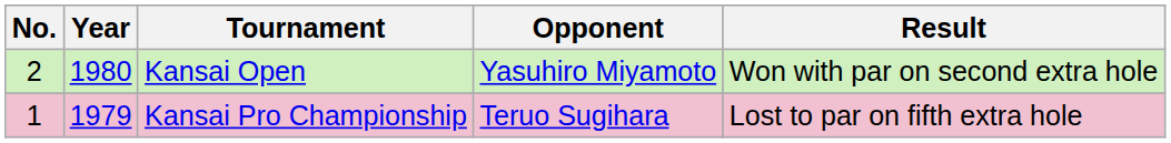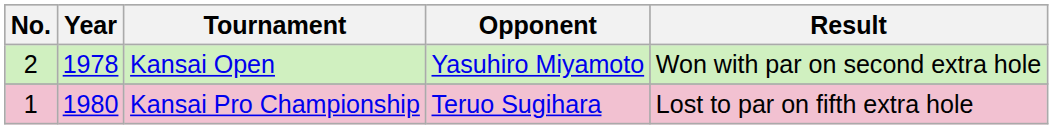Kansai Open | Year: 1980 -> 1978
Kansai Pro Championship | Year: 1979 -> 1980
